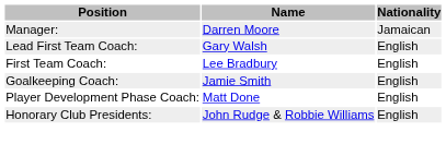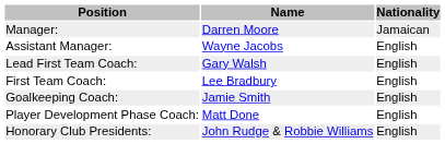+ row: Assistant Manager: | Wayne Jacobs | English
